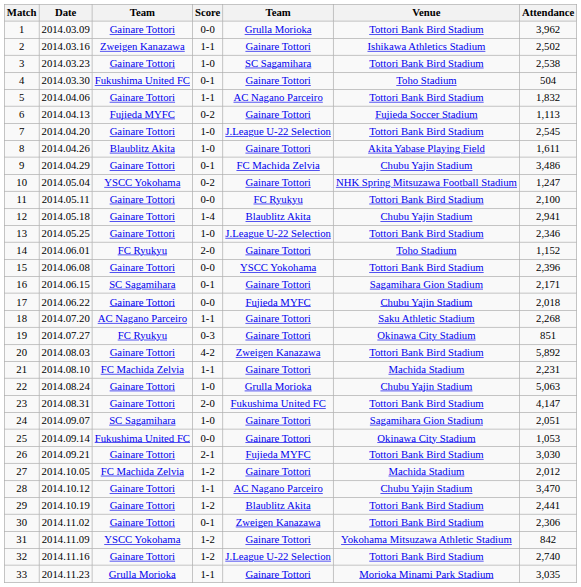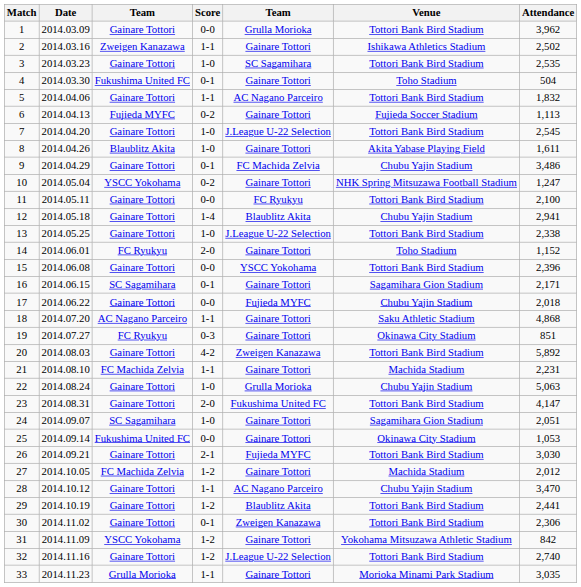3 | Attendance: 2,538 -> 2,535
13 | Attendance: 2,346 -> 2,338
18 | Attendance: 2,268 -> 4,868
